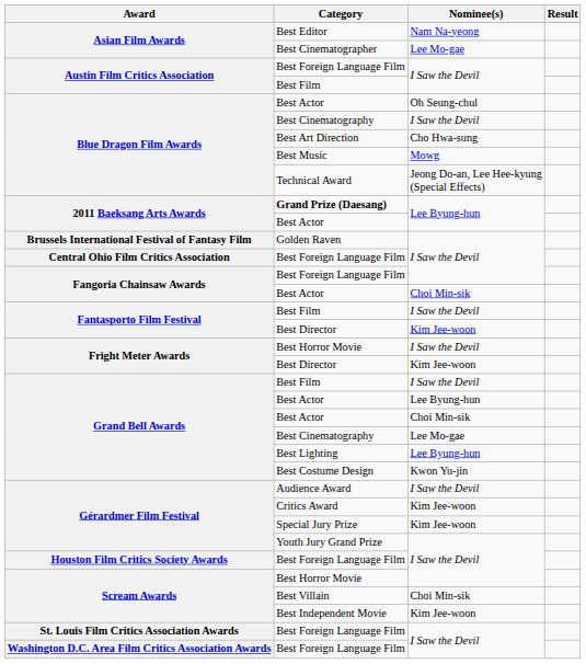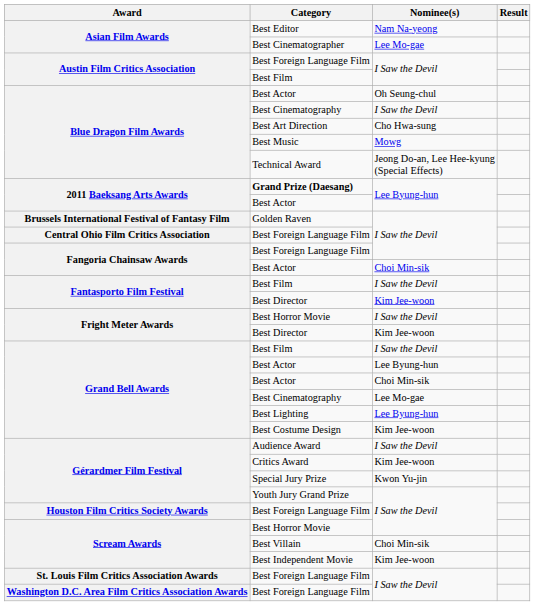Best Costume Design | Nominee(s): Kwon Yu-jin -> Kim Jee-woon
Special Jury Prize | Nominee(s): Kim Jee-woon -> Kwon Yu-jin
